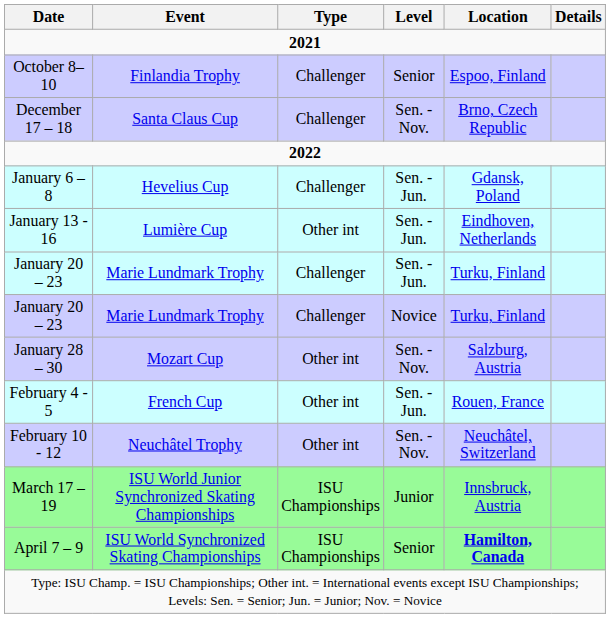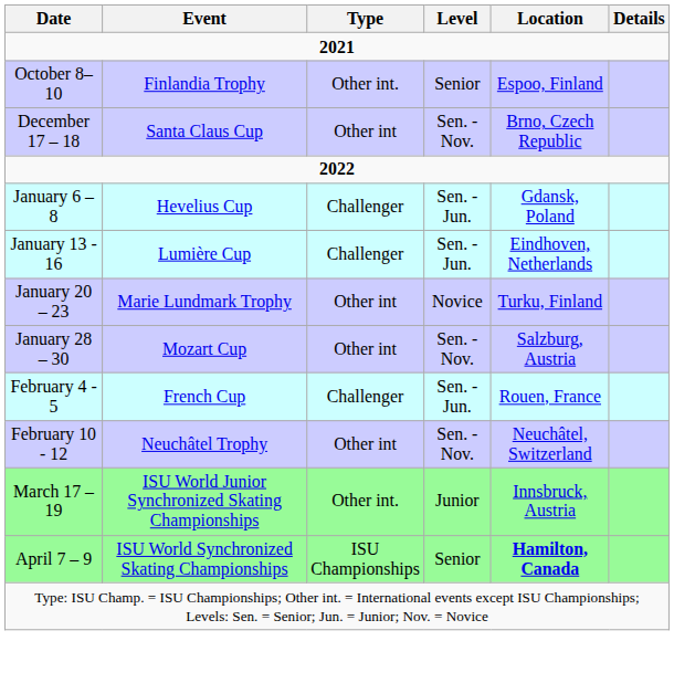October 8–10 | Type: Challenger -> Other int.
December 17 – 18 | Type: Challenger -> Other int
January 13 - 16 | Type: Other int -> Challenger
- row: January 20 – 23 | Marie Lundmark Trophy | Challenger | Sen. - Jun. | Turku, Finland
January 20 – 23 / Novice | Type: Challenger -> Other int
February 4 - 5 | Type: Other int -> Challenger
March 17 – 19 | Type: ISU Championships -> Other int.
